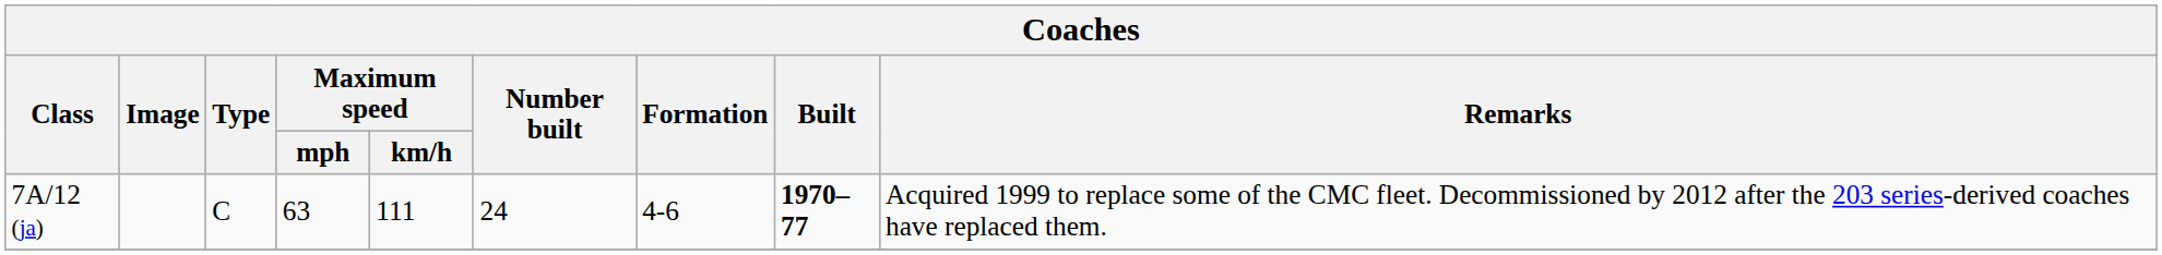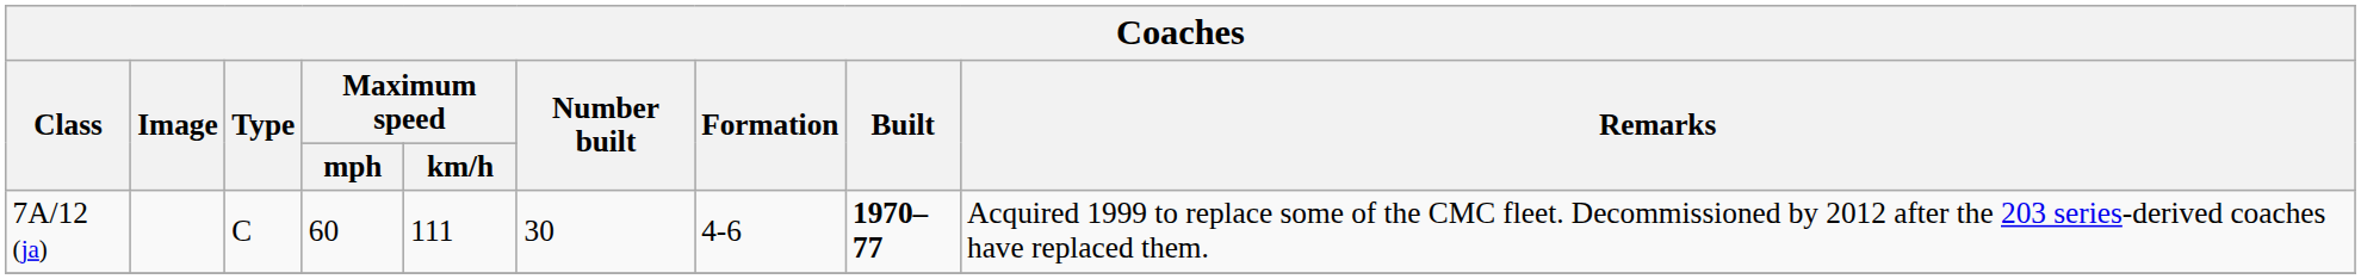7A/12 (ja) | Maximum speed / mph: 63 -> 60
7A/12 (ja) | Number built: 24 -> 30
